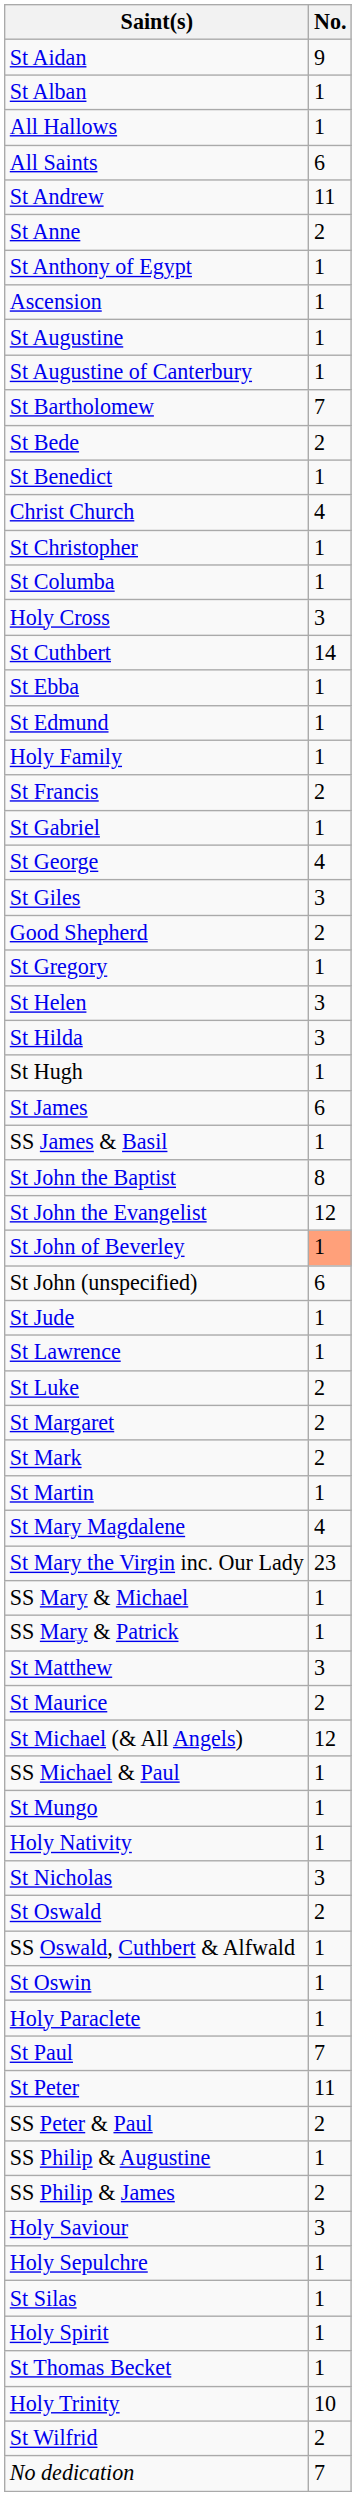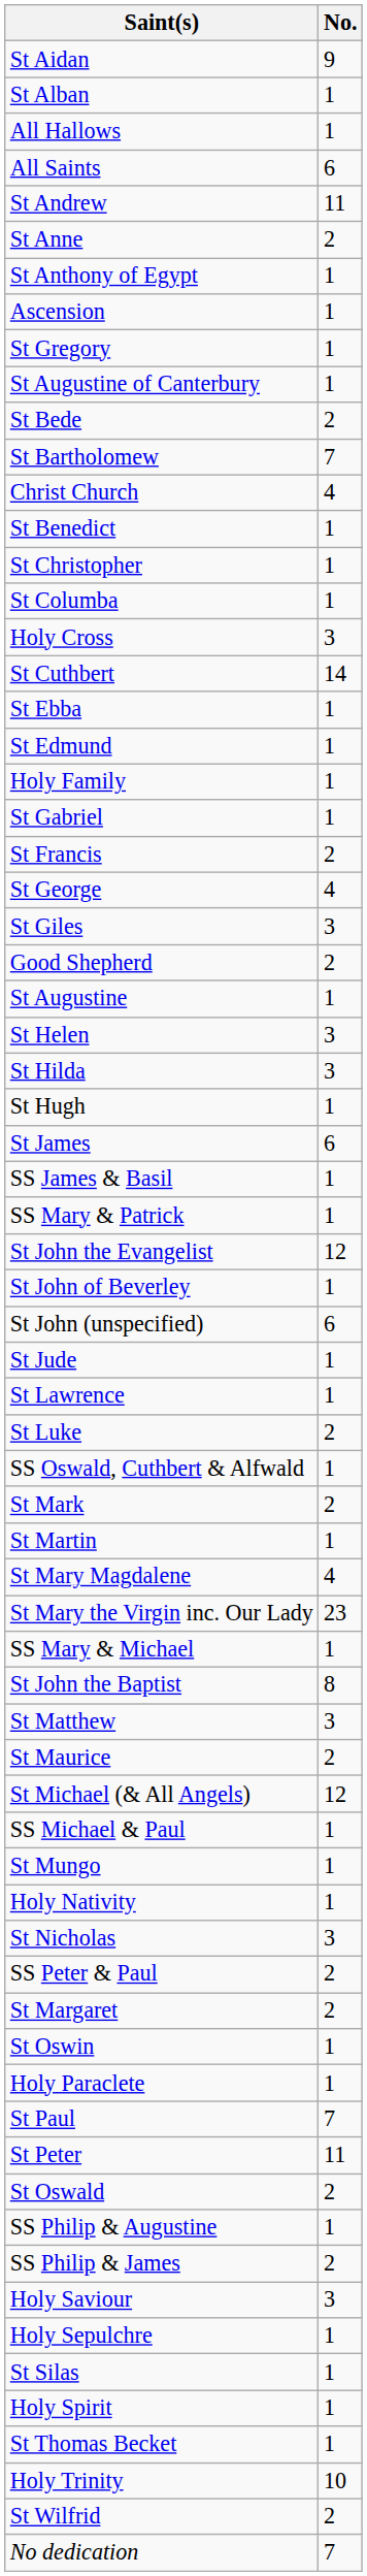rows swapped: St Augustine <-> St Gregory
rows swapped: St Bartholomew <-> St Bede
rows swapped: St Benedict <-> Christ Church
rows swapped: St Francis <-> St Gabriel
rows swapped: St John the Baptist <-> SS Mary & Patrick
St John of Beverley | No.: lightsalmon background -> no background
rows swapped: St Margaret <-> SS Oswald, Cuthbert & Alfwald
rows swapped: St Oswald <-> SS Peter & Paul
